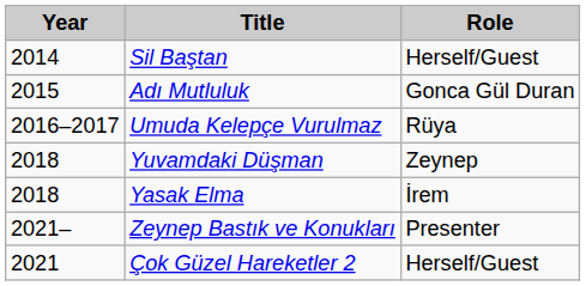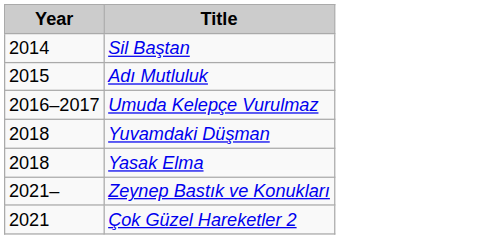- column: Role | Herself/Guest | Gonca Gül Duran | Rüya | Zeynep | İrem | Presenter | Herself/Guest
